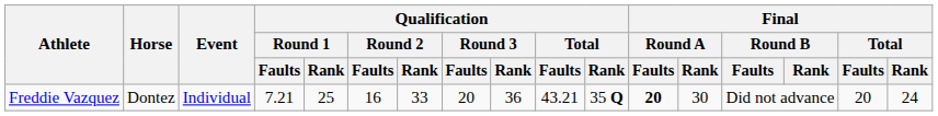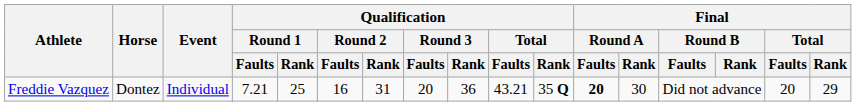Freddie Vazquez | Qualification / Round 2 / Rank: 33 -> 31
Freddie Vazquez | Final / Total / Rank: 24 -> 29
